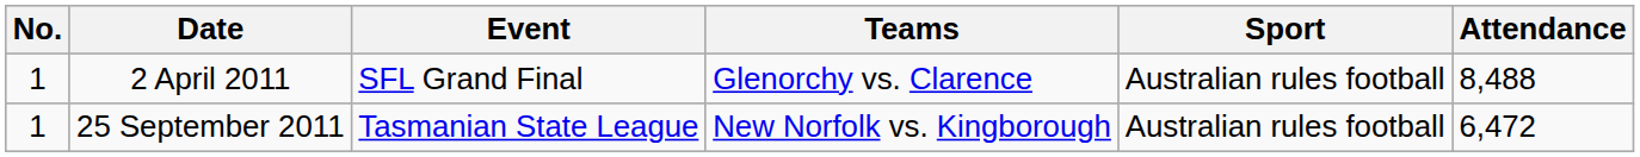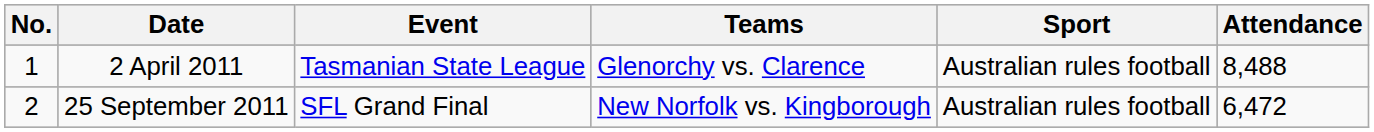2 April 2011 | Event: SFL Grand Final -> Tasmanian State League
25 September 2011 | No.: 1 -> 2
25 September 2011 | Event: Tasmanian State League -> SFL Grand Final
